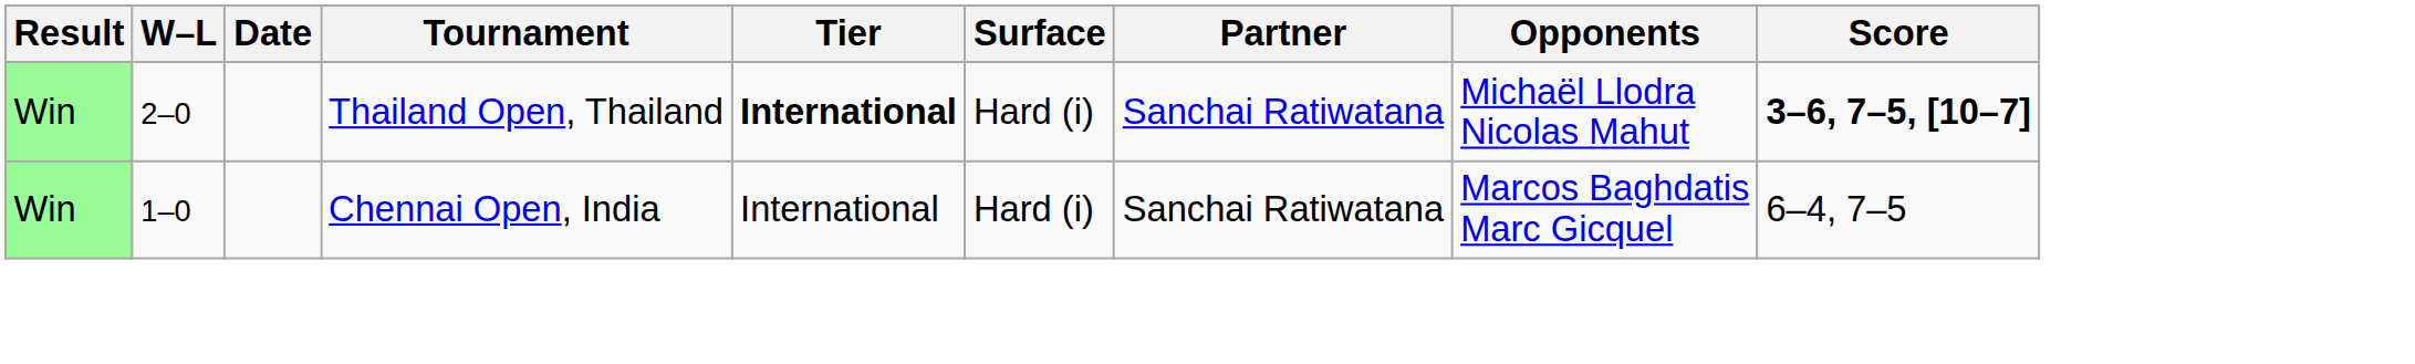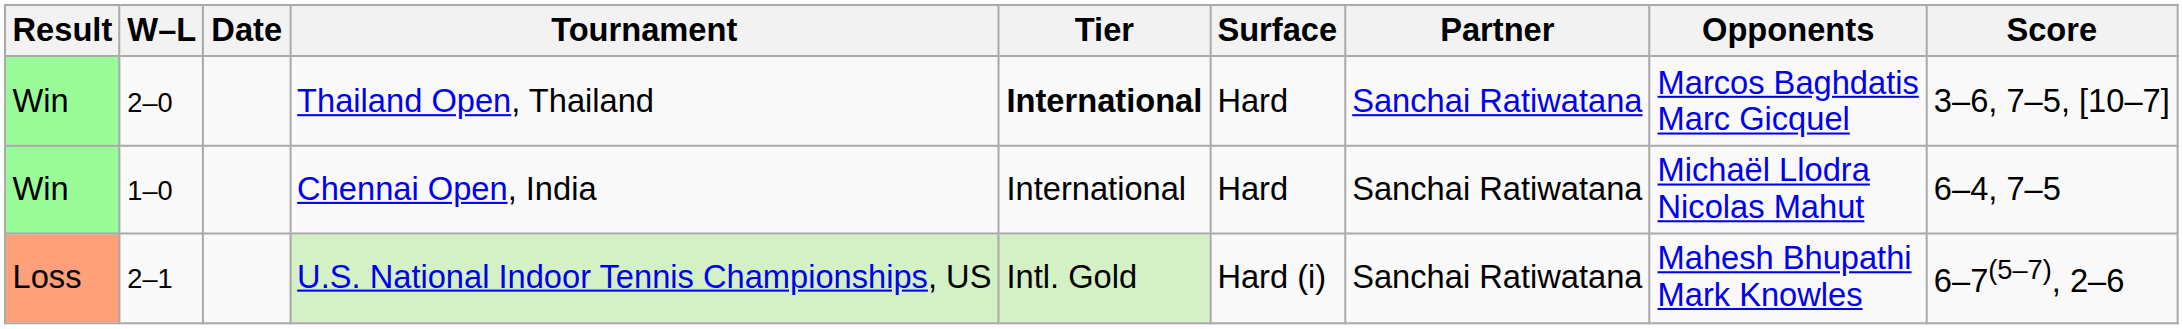Thailand Open, Thailand | Surface: Hard (i) -> Hard
Thailand Open, Thailand | Opponents: Michaël Llodra Nicolas Mahut -> Marcos Baghdatis Marc Gicquel
Thailand Open, Thailand | Score: bold -> normal
Chennai Open, India | Surface: Hard (i) -> Hard
Chennai Open, India | Opponents: Marcos Baghdatis Marc Gicquel -> Michaël Llodra Nicolas Mahut
+ row: Loss | 2–1 | U.S. National Indoor Tennis Championships, US | Intl. Gold | Hard (i) | Sanchai Ratiwatana | Mahesh Bhupathi Mark Knowles | 6–7(5–7), 2–6
